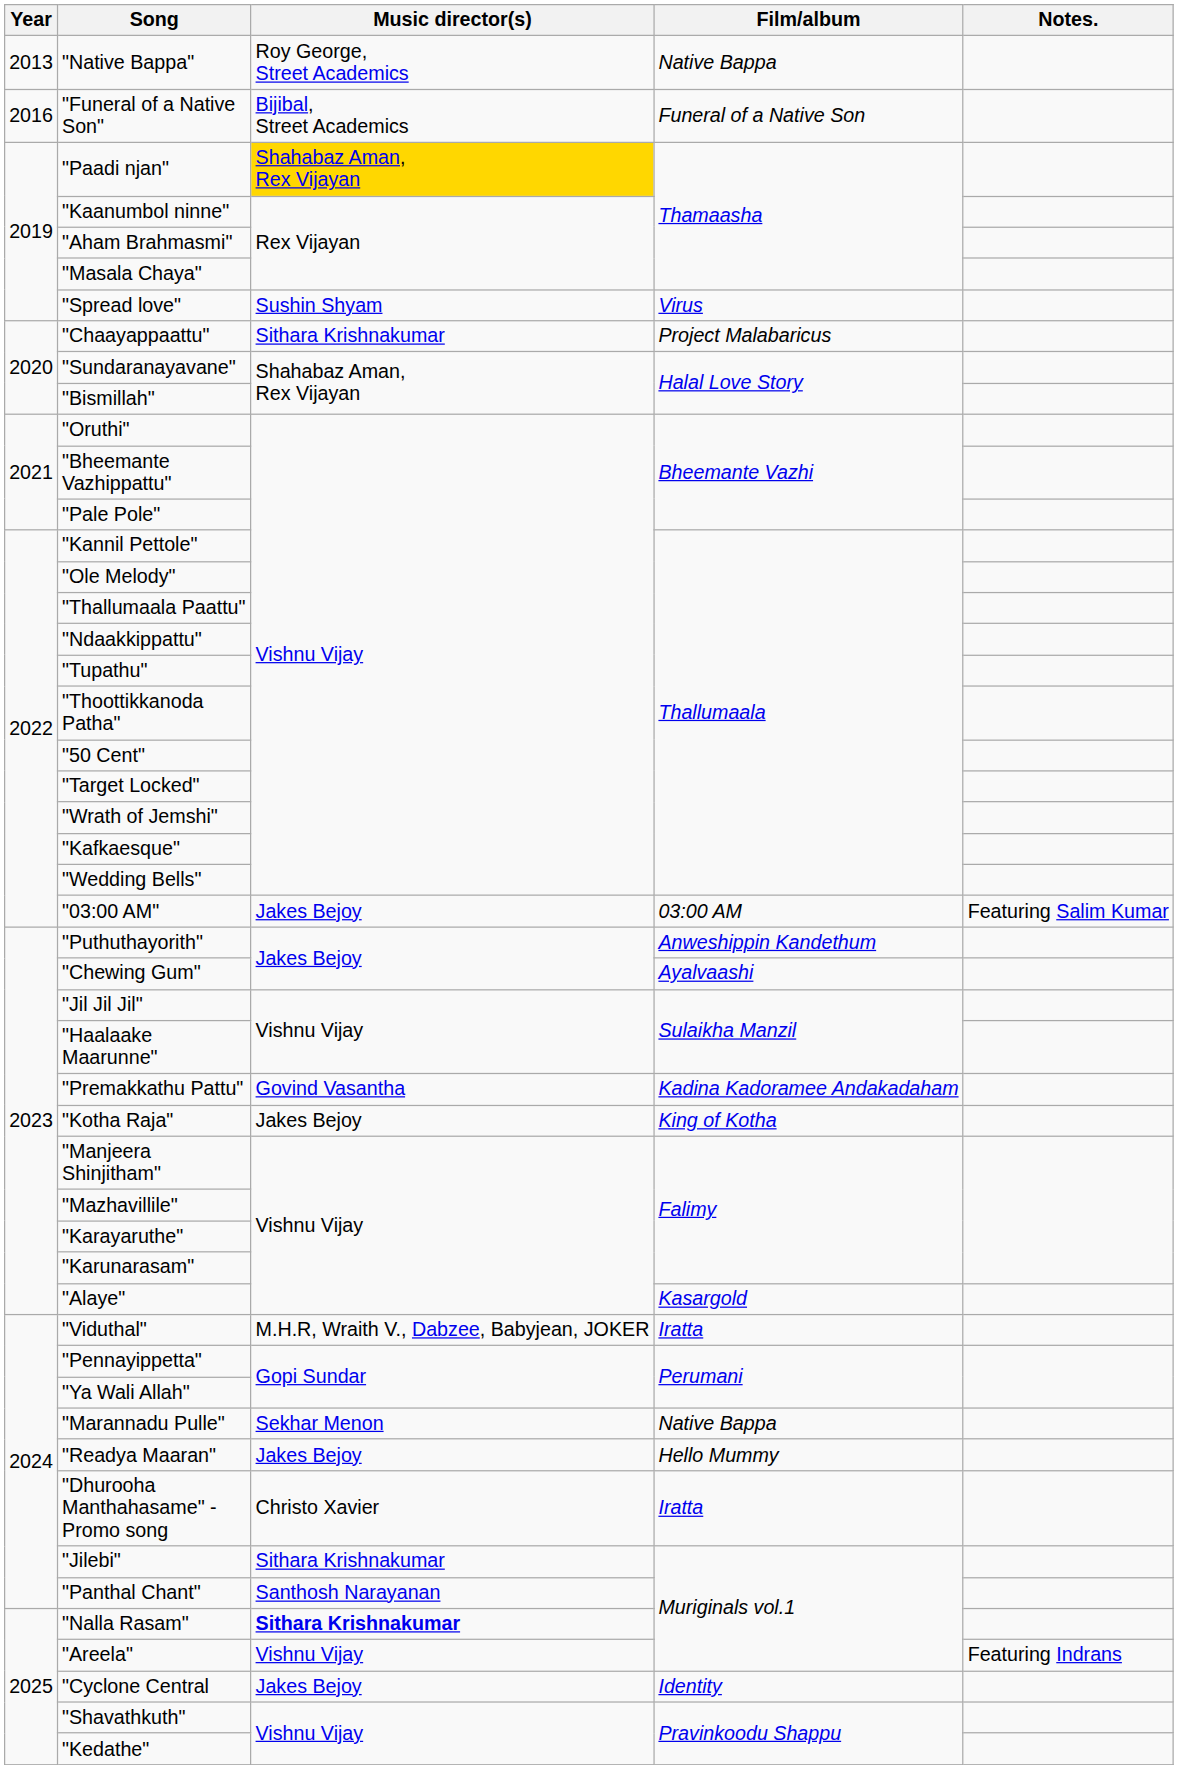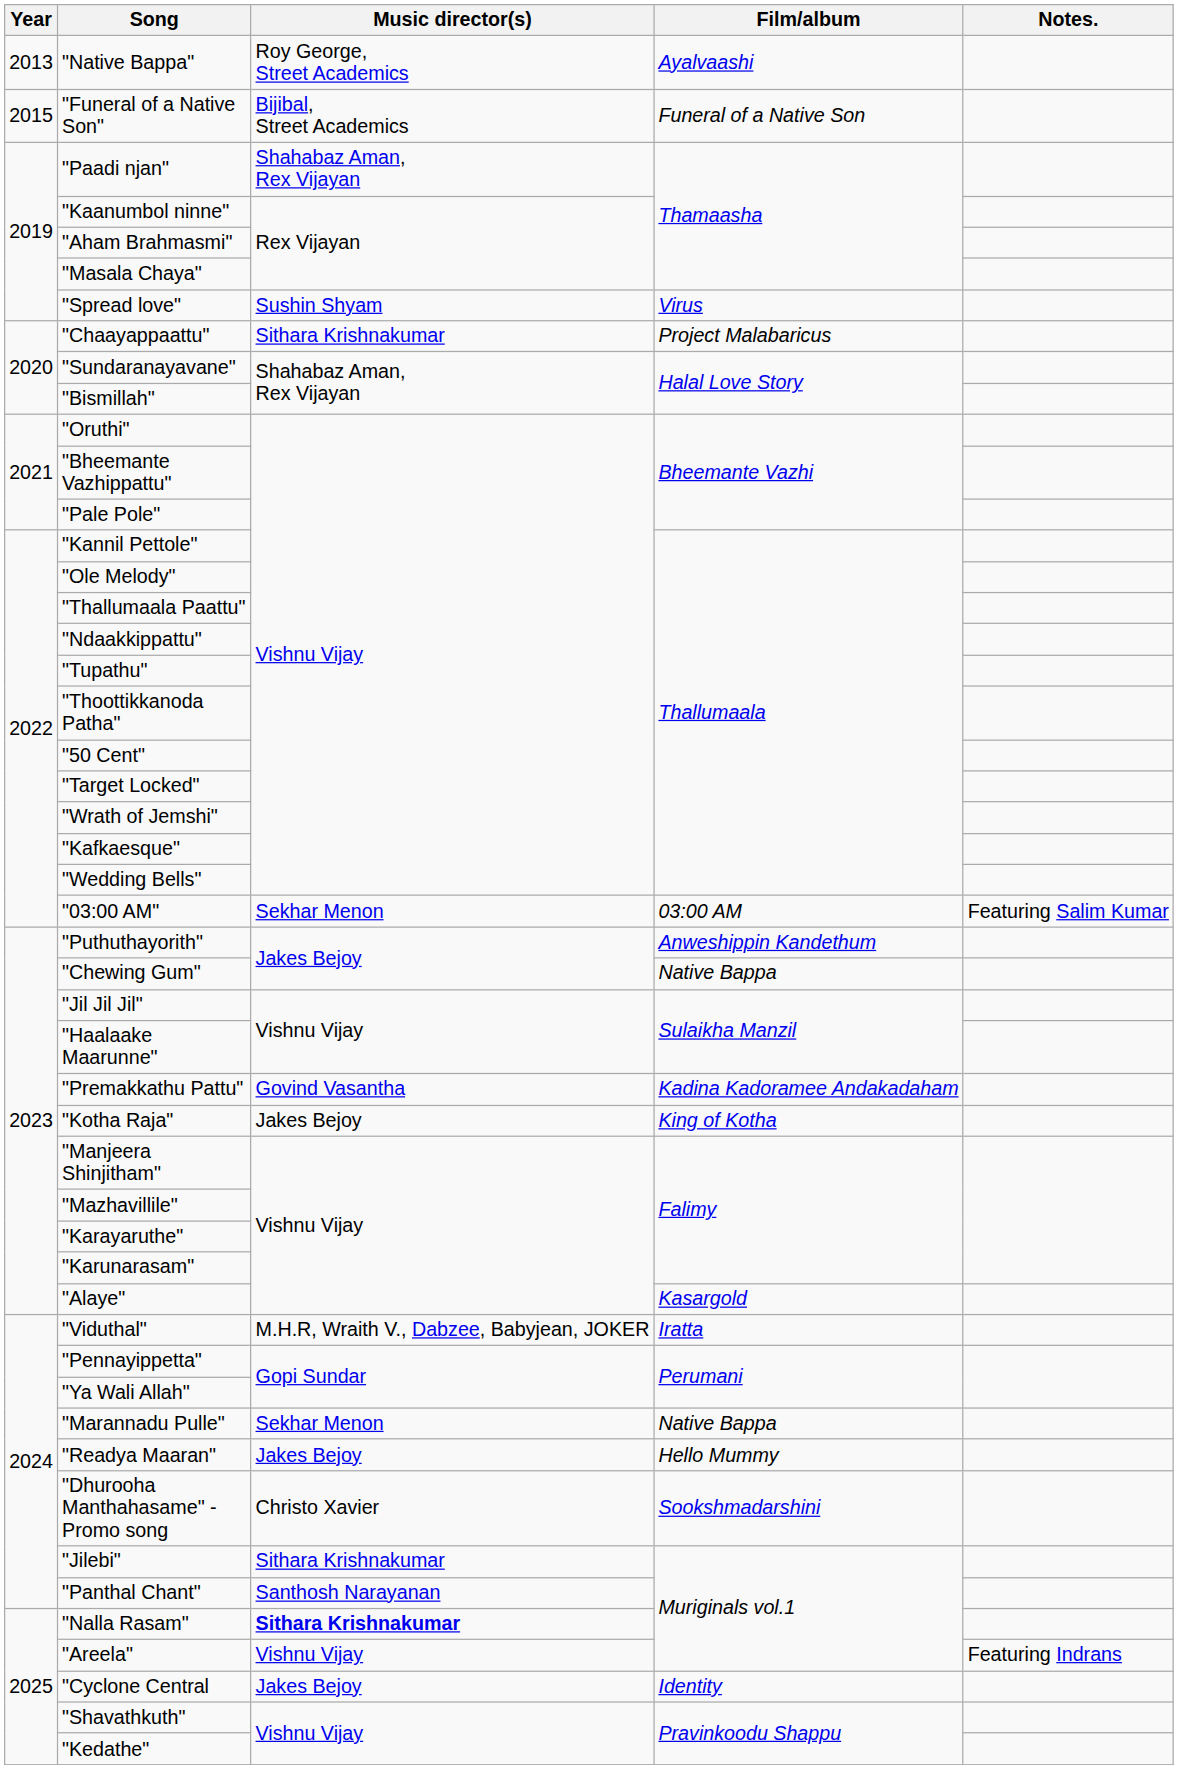"Native Bappa" | Film/album: Native Bappa -> Ayalvaashi
"Funeral of a Native Son" | Year: 2016 -> 2015
"Paadi njan" | Music director(s): gold background -> no background
"03:00 AM" | Music director(s): Jakes Bejoy -> Sekhar Menon
"Chewing Gum" | Film/album: Ayalvaashi -> Native Bappa
"Dhurooha Manthahasame" - Promo song | Film/album: Iratta -> Sookshmadarshini
